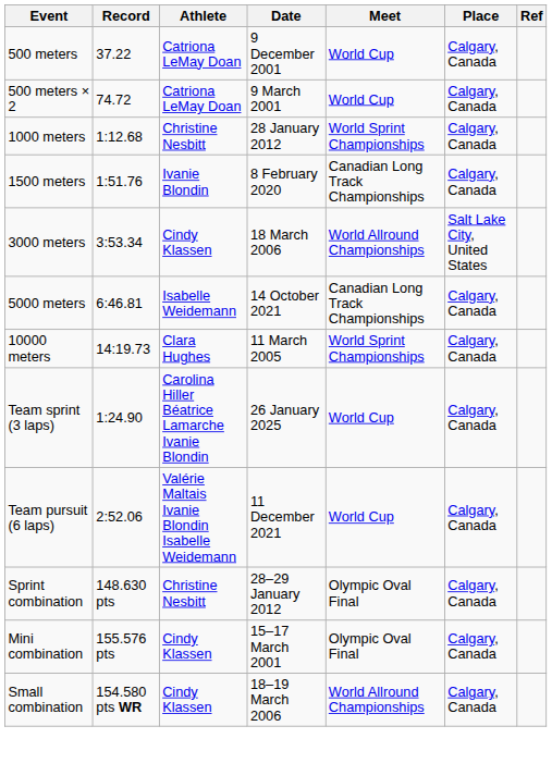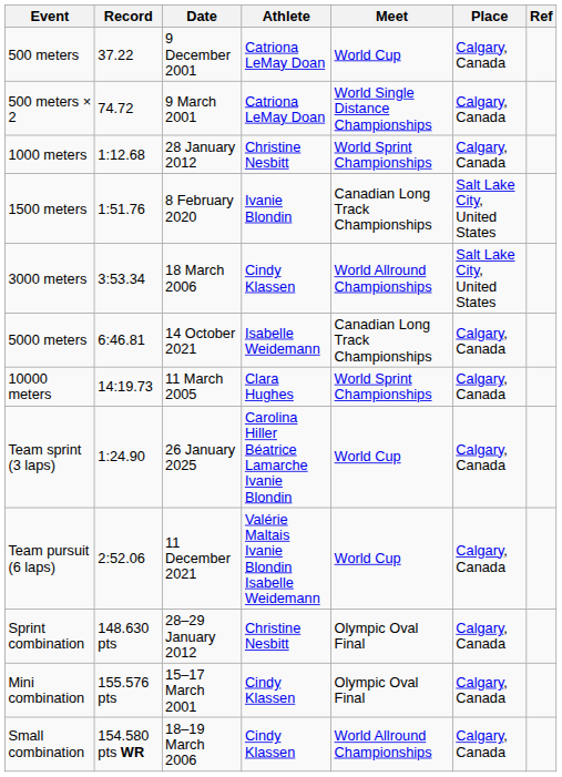columns swapped: Athlete <-> Date
500 meters × 2 | Meet: World Cup -> World Single Distance Championships
1500 meters | Place: Calgary, Canada -> Salt Lake City, United States
